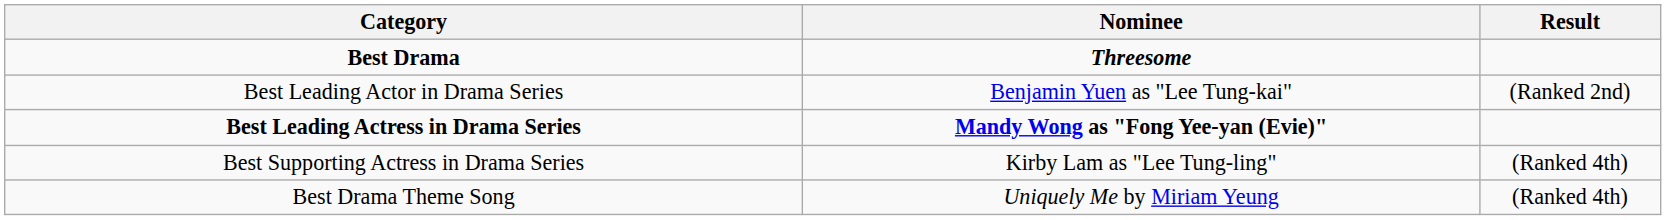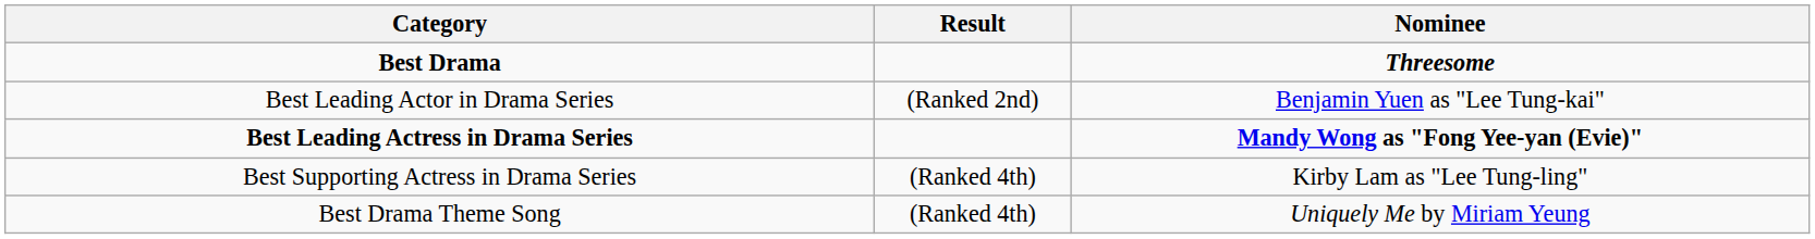columns swapped: Nominee <-> Result
